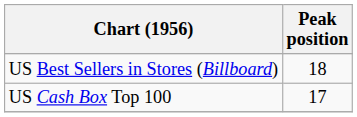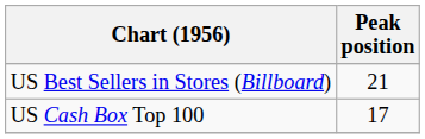US Best Sellers in Stores (Billboard) | Peak position: 18 -> 21
